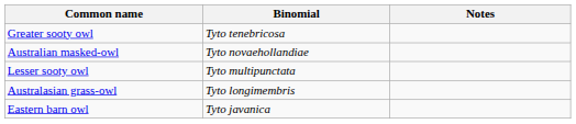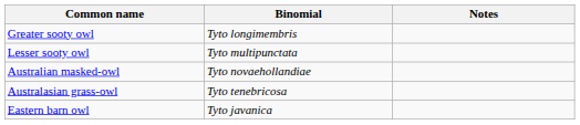Greater sooty owl | Binomial: Tyto tenebricosa -> Tyto longimembris
rows swapped: Lesser sooty owl <-> Australian masked-owl
Australasian grass-owl | Binomial: Tyto longimembris -> Tyto tenebricosa
